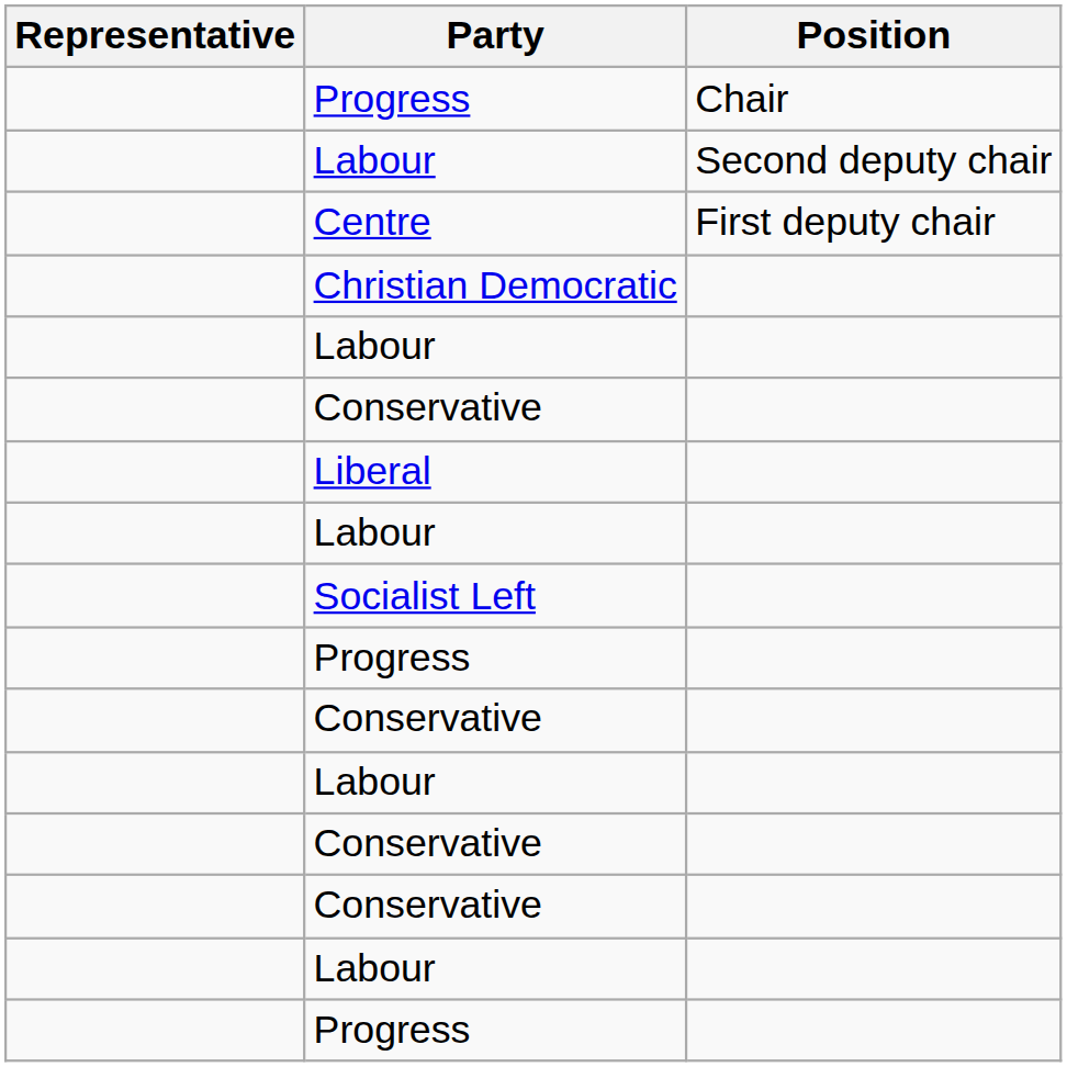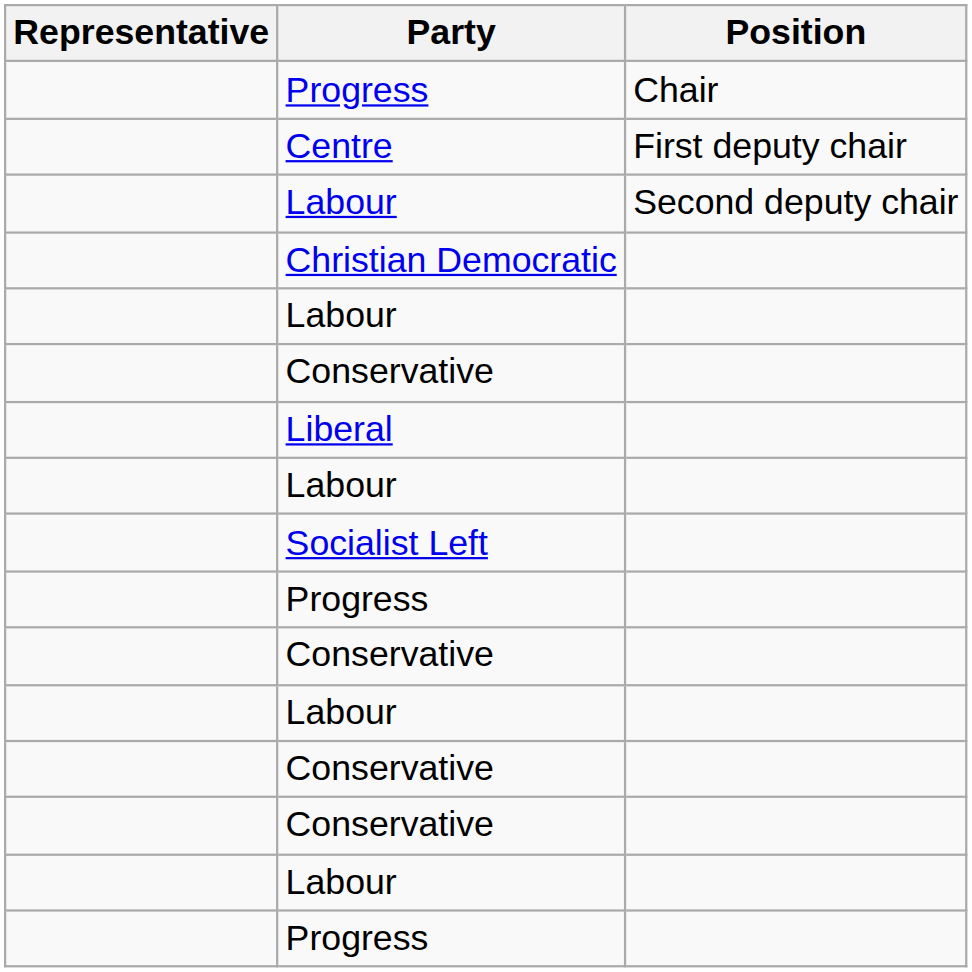rows swapped: Centre <-> Labour / Second deputy chair
